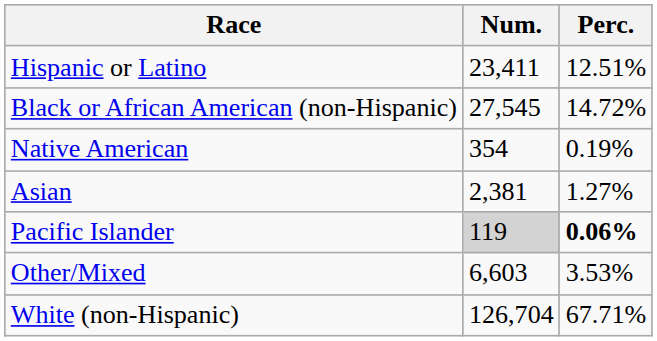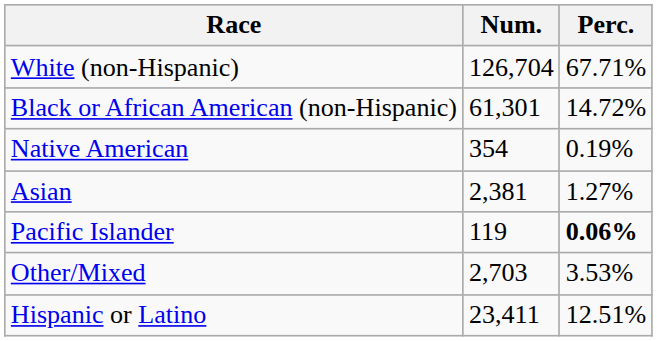rows swapped: White (non-Hispanic) <-> Hispanic or Latino
Black or African American (non-Hispanic) | Num.: 27,545 -> 61,301
Pacific Islander | Num.: lightgrey background -> no background
Other/Mixed | Num.: 6,603 -> 2,703
